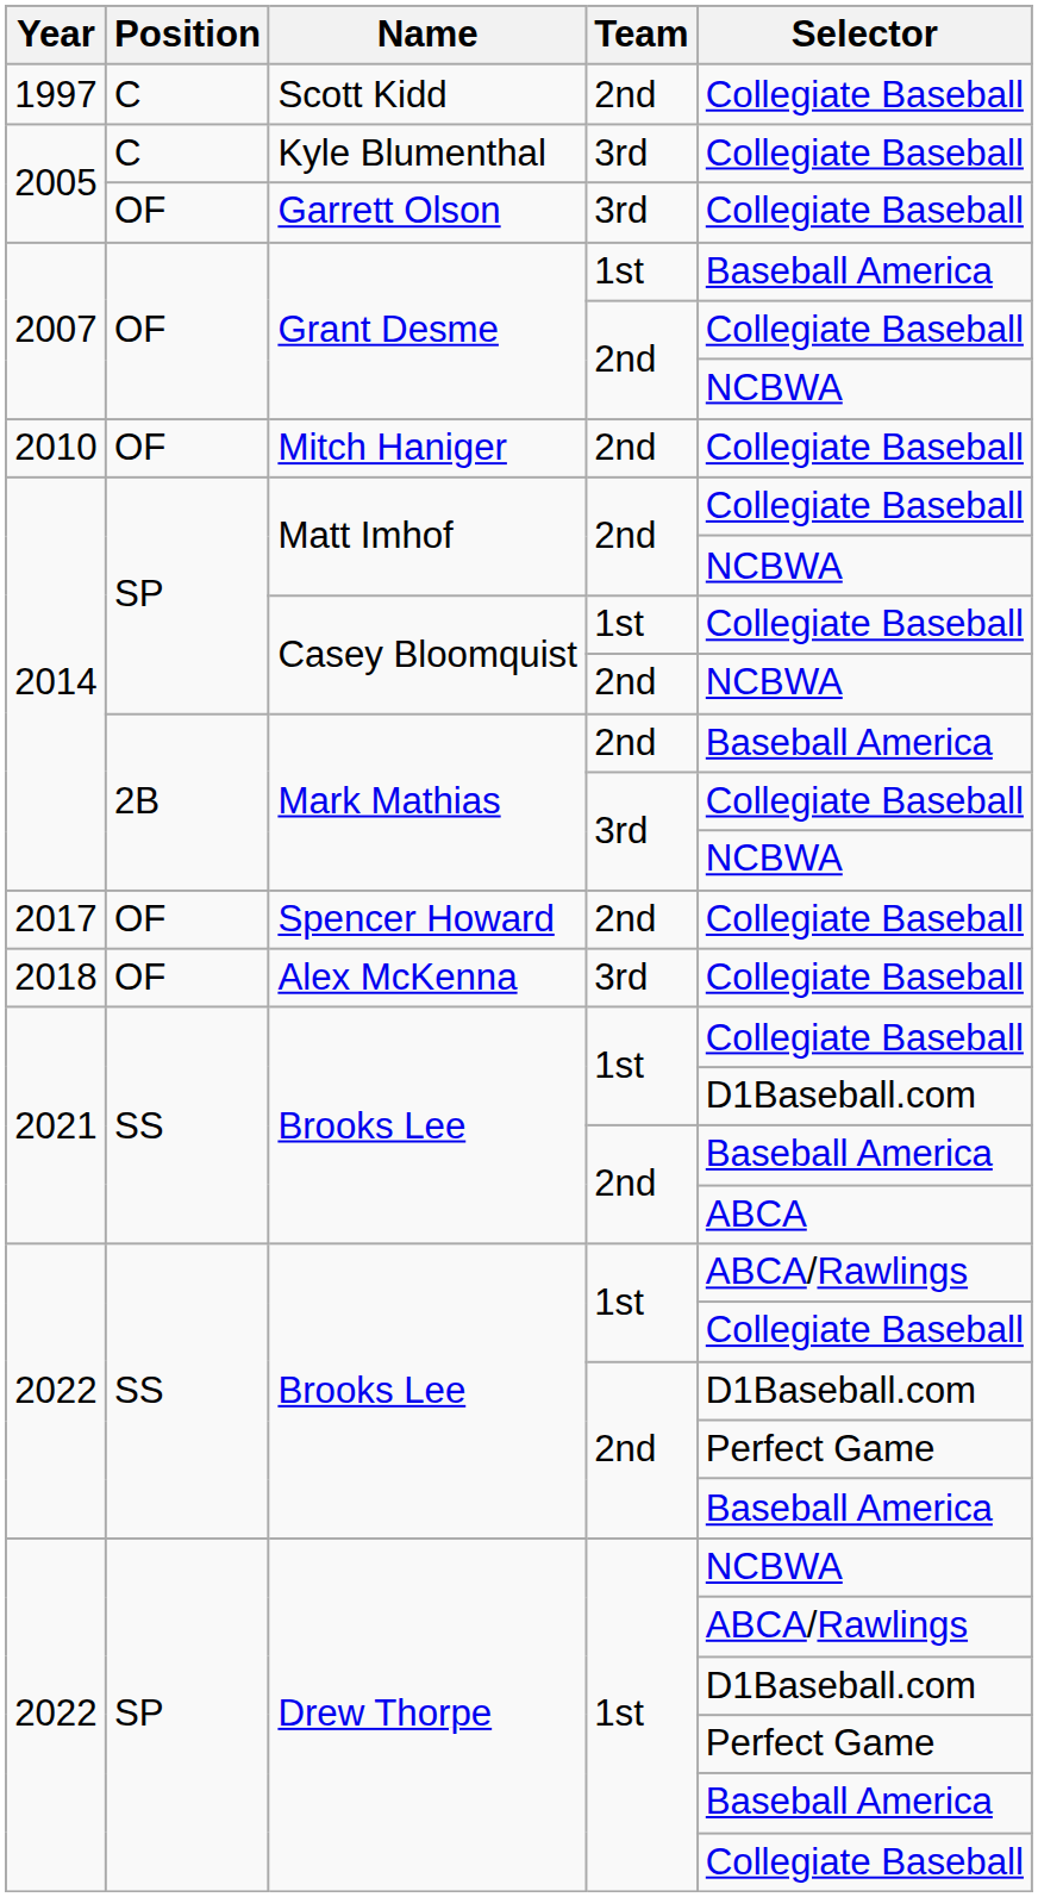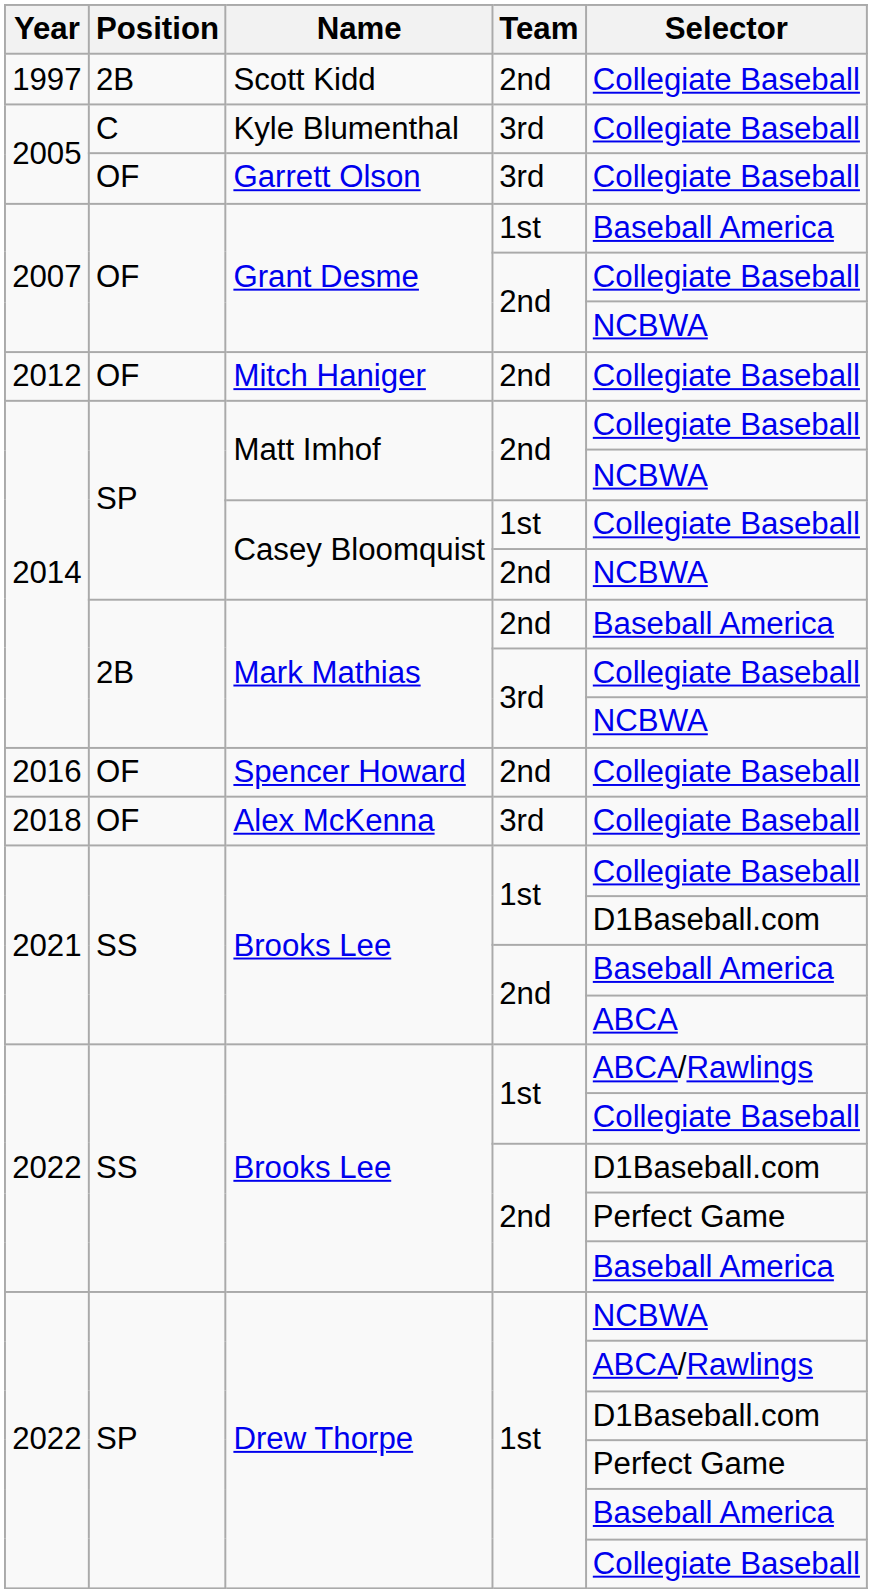Scott Kidd | Position: C -> 2B
Mitch Haniger | Year: 2010 -> 2012
Spencer Howard | Year: 2017 -> 2016
